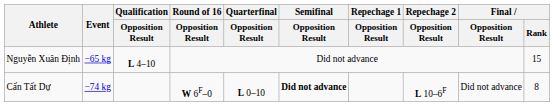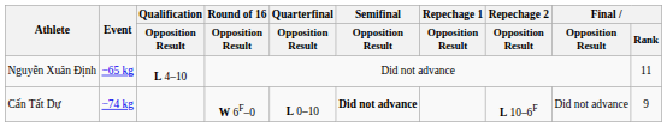Nguyễn Xuân Định | Final / Rank: 15 -> 11
Cấn Tất Dự | Final / Rank: 8 -> 9
